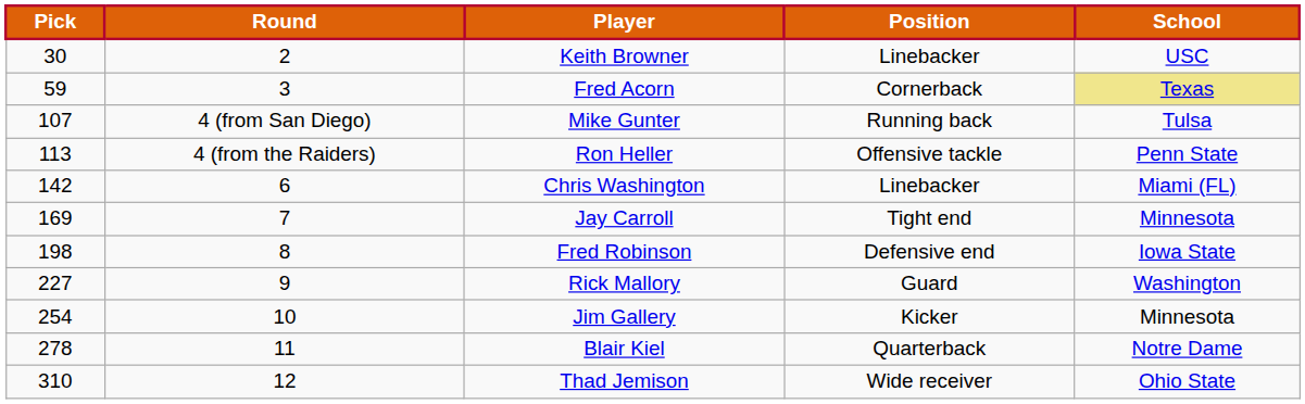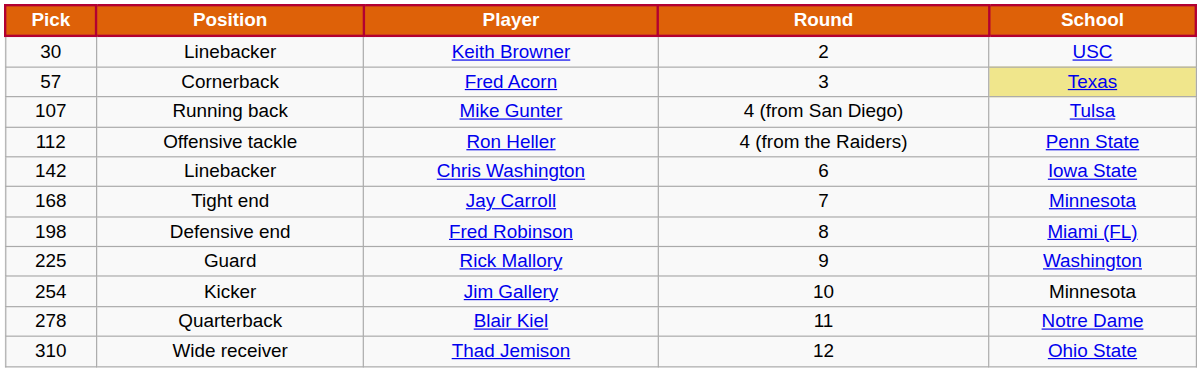columns swapped: Round <-> Position
Fred Acorn | Pick: 59 -> 57
Ron Heller | Pick: 113 -> 112
Chris Washington | School: Miami (FL) -> Iowa State
Jay Carroll | Pick: 169 -> 168
Fred Robinson | School: Iowa State -> Miami (FL)
Rick Mallory | Pick: 227 -> 225
